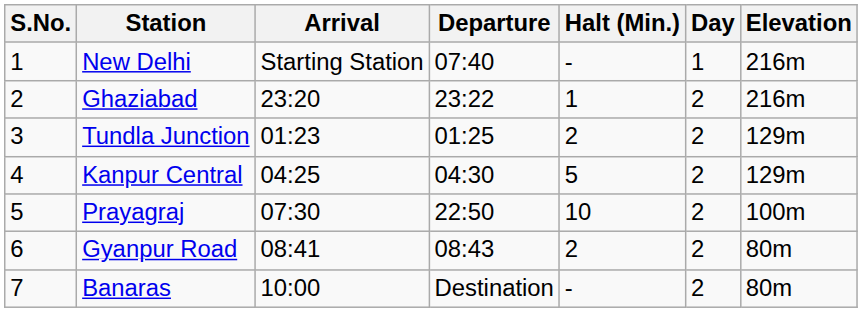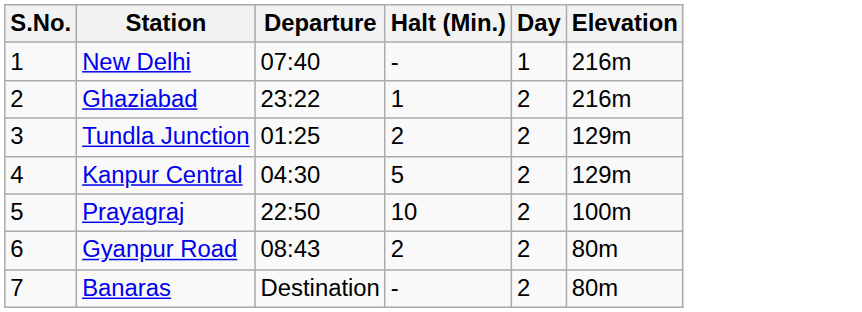- column: Arrival | Starting Station | 23:20 | 01:23 | 04:25 | 07:30 | 08:41 | 10:00
